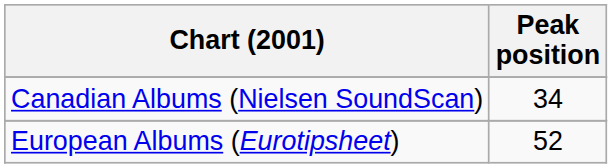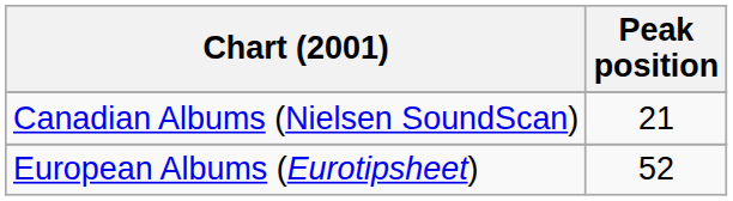Canadian Albums (Nielsen SoundScan) | Peak position: 34 -> 21
